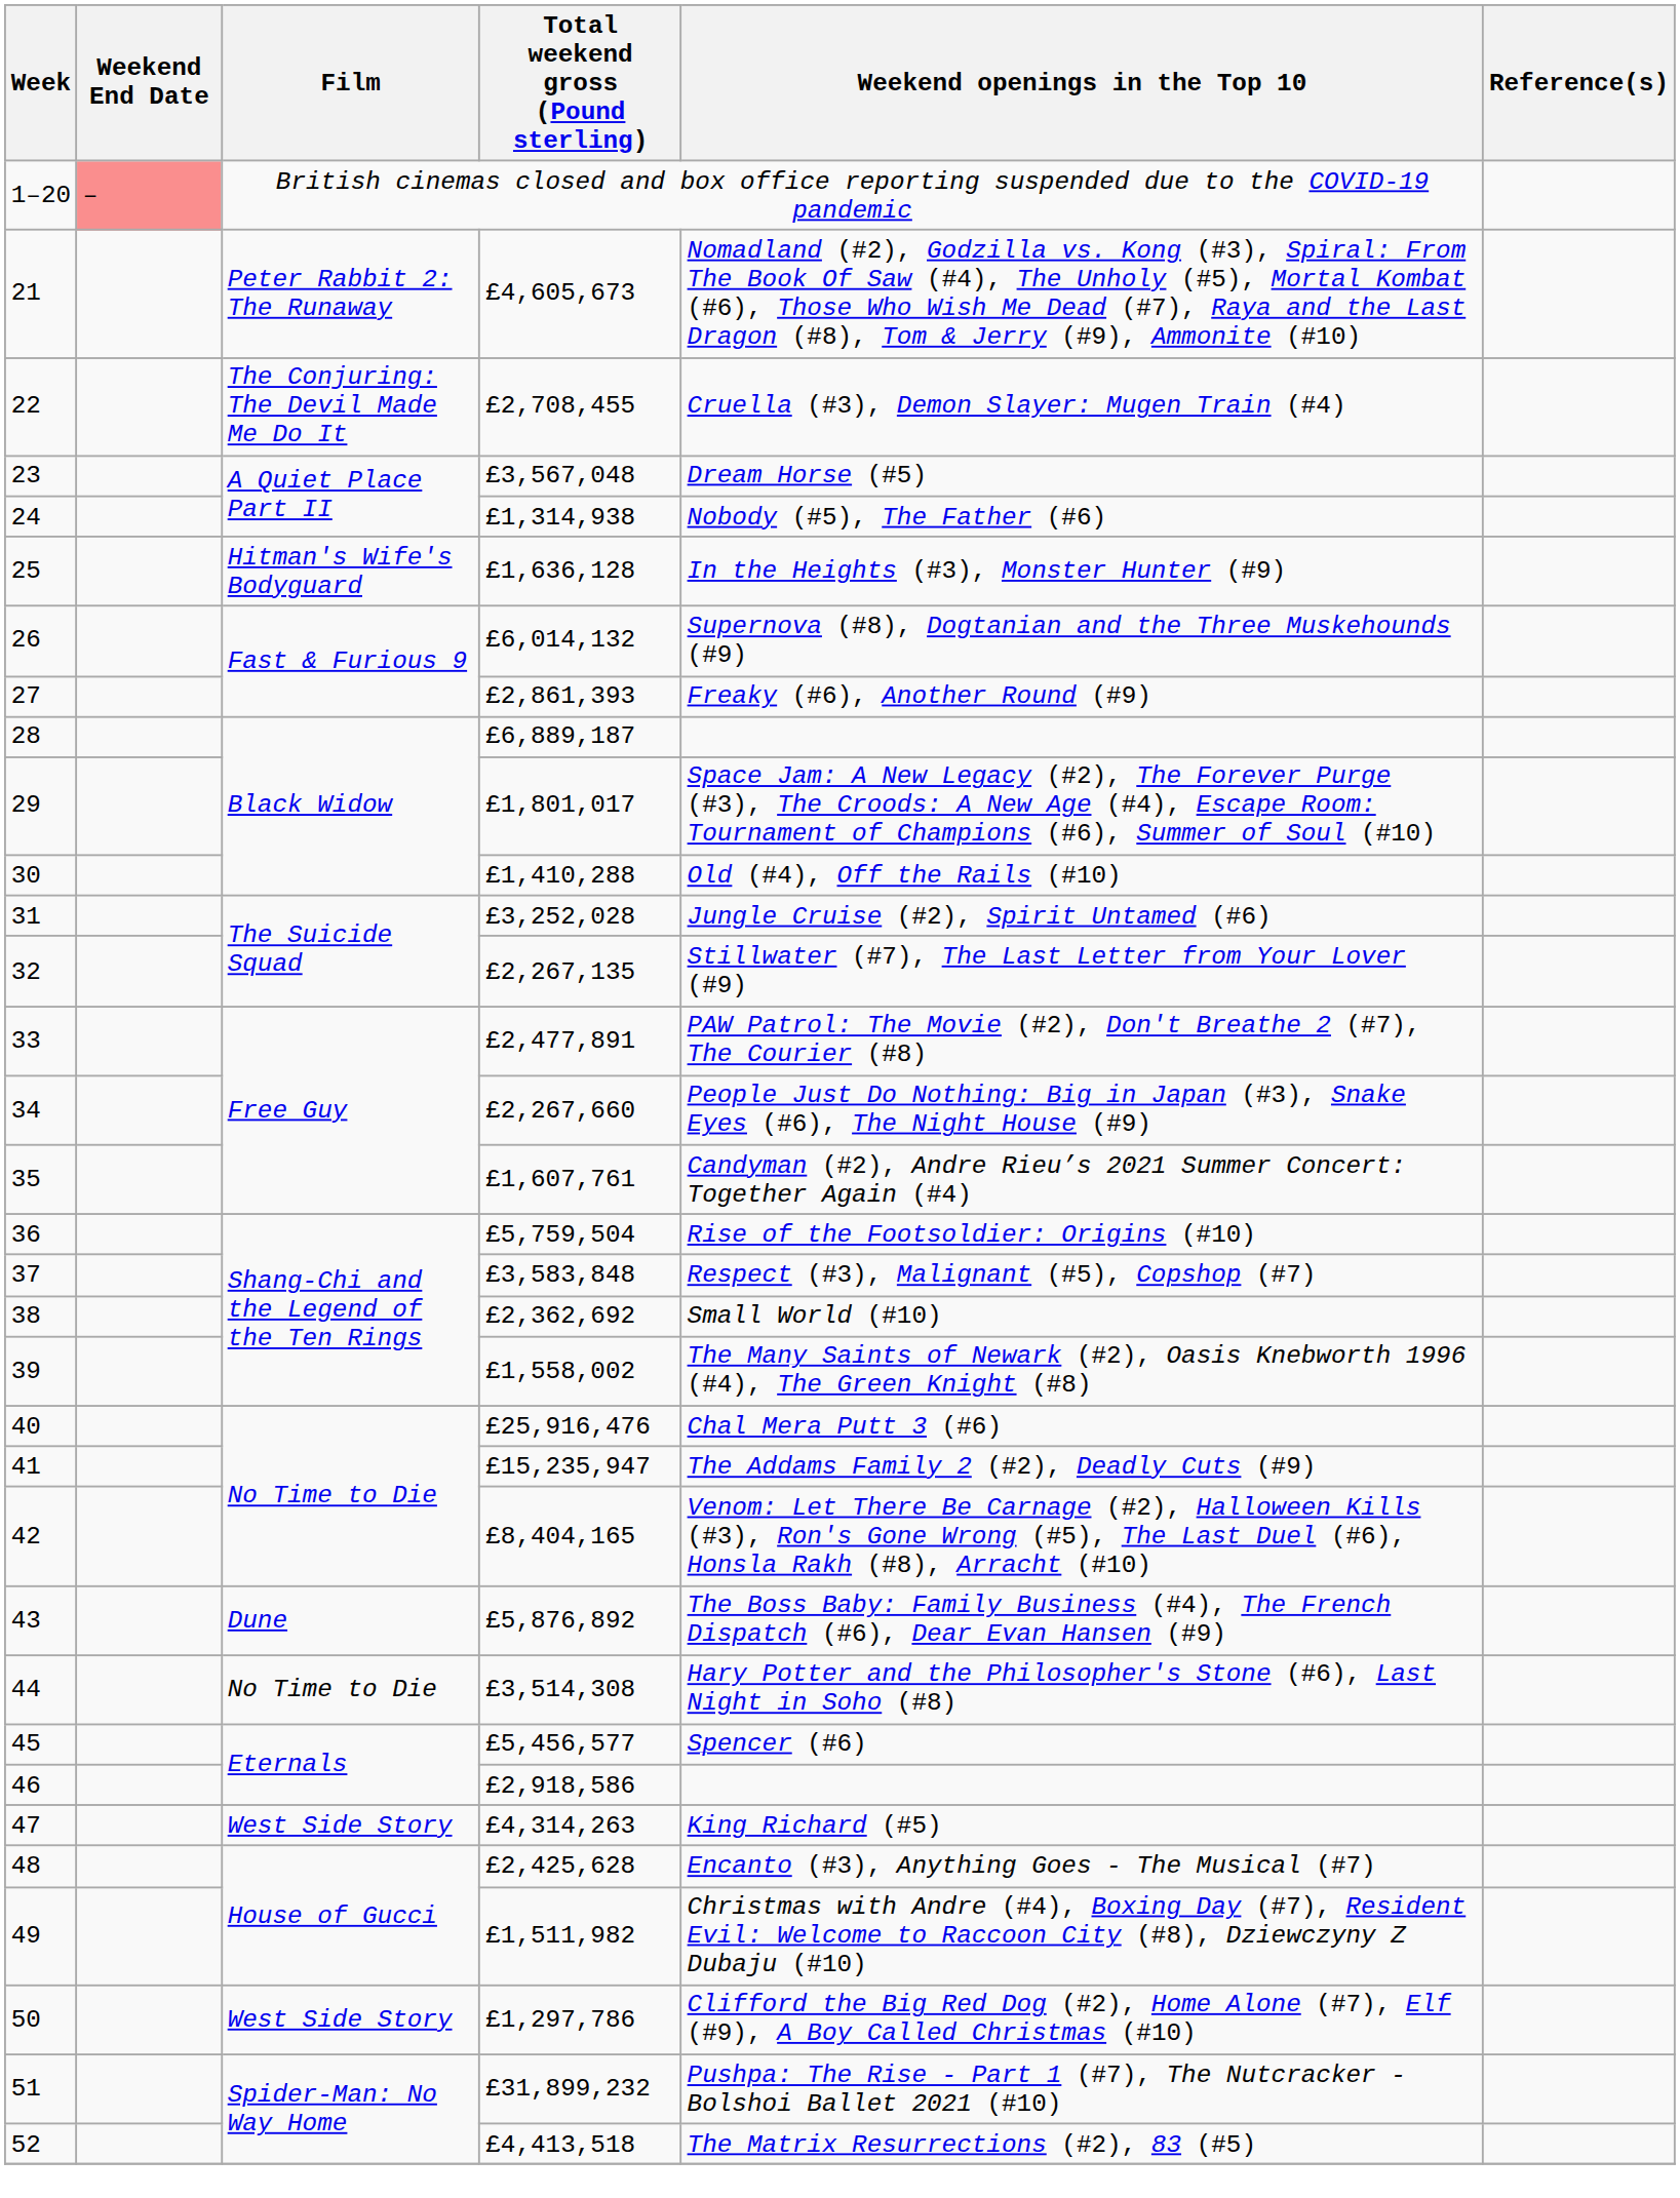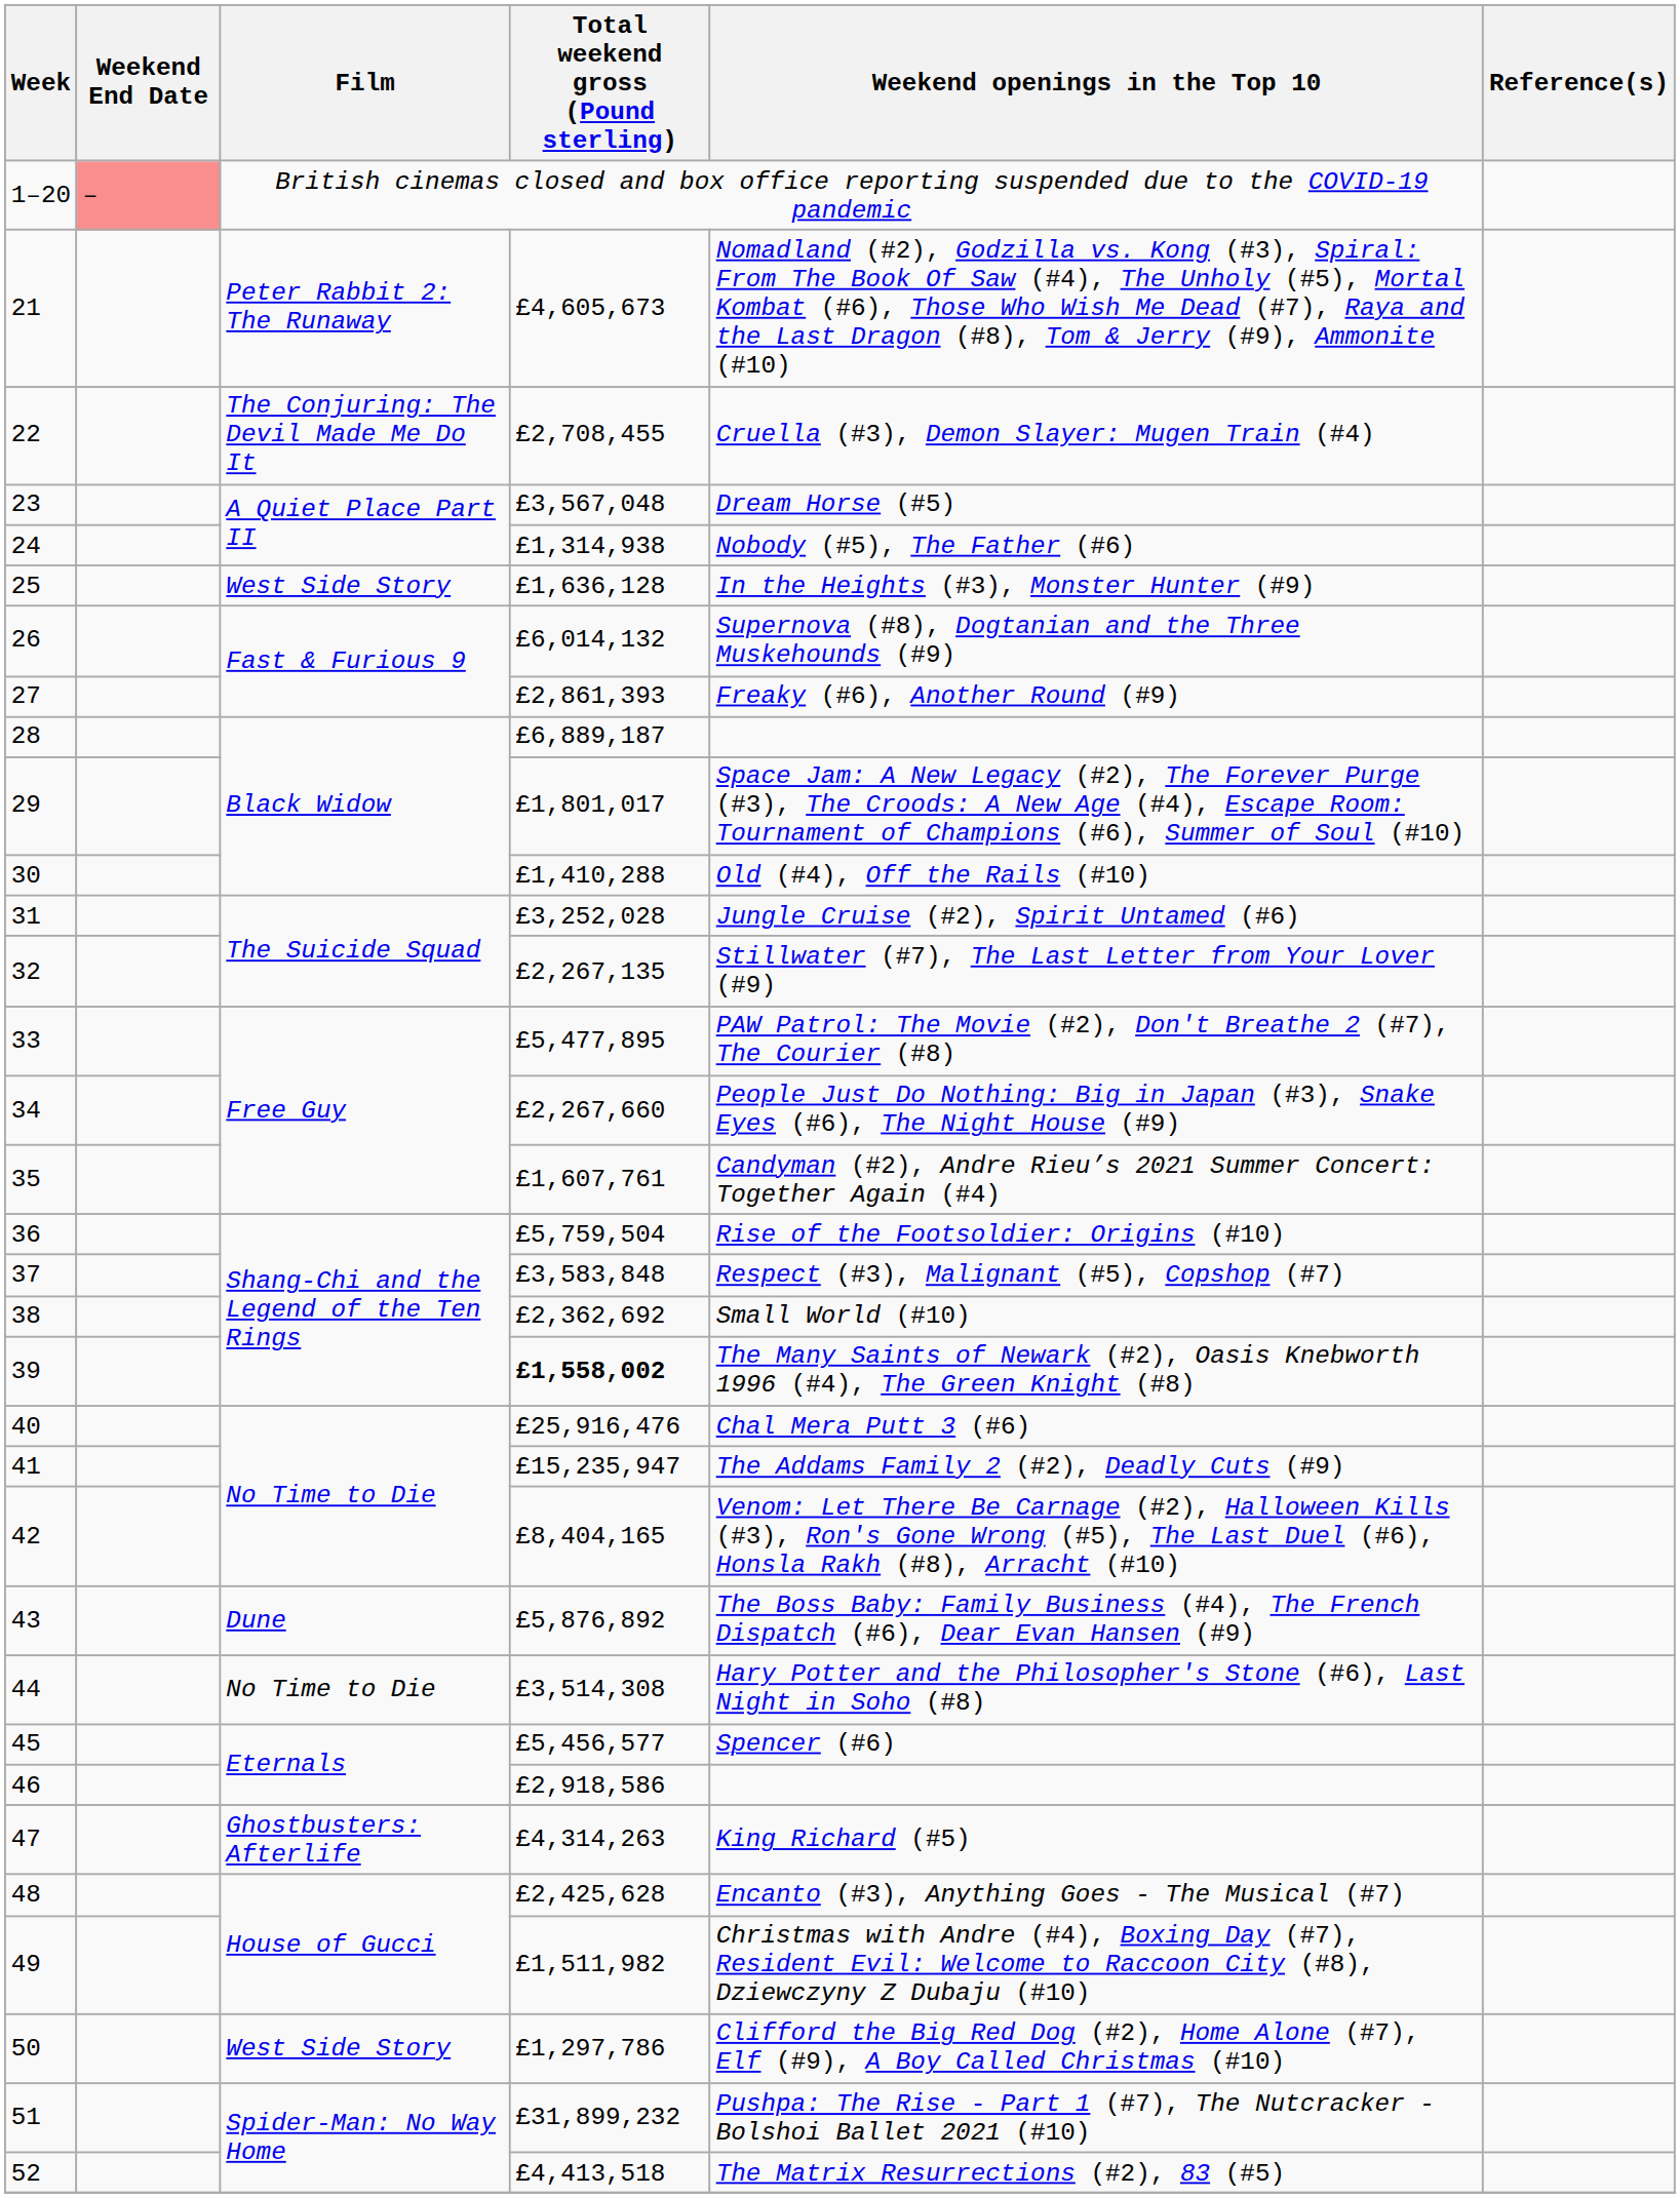25 | Film: Hitman's Wife's Bodyguard -> West Side Story
33 | Total weekend gross (Pound sterling): £2,477,891 -> £5,477,895
39 | Total weekend gross (Pound sterling): normal -> bold
47 | Film: West Side Story -> Ghostbusters: Afterlife
